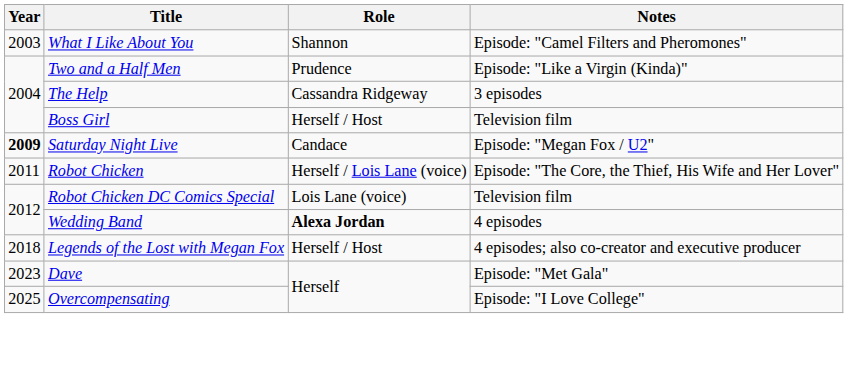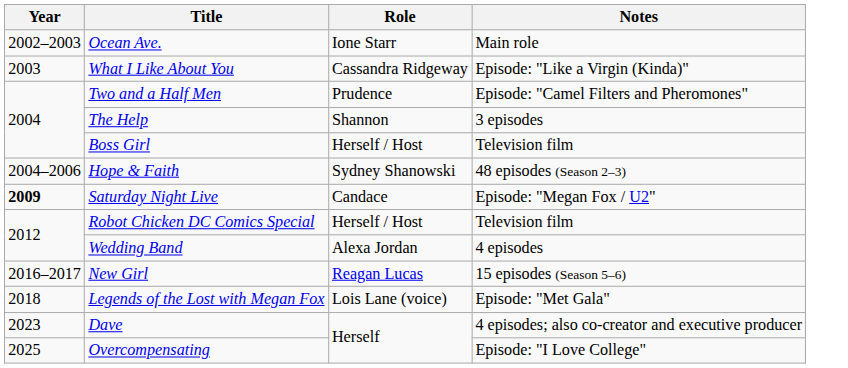+ row: 2002–2003 | Ocean Ave. | Ione Starr | Main role
What I Like About You | Role: Shannon -> Cassandra Ridgeway
What I Like About You | Notes: Episode: "Camel Filters and Pheromones" -> Episode: "Like a Virgin (Kinda)"
Two and a Half Men | Notes: Episode: "Like a Virgin (Kinda)" -> Episode: "Camel Filters and Pheromones"
The Help | Role: Cassandra Ridgeway -> Shannon
+ row: 2004–2006 | Hope & Faith | Sydney Shanowski | 48 episodes (Season 2–3)
- row: 2011 | Robot Chicken | Herself / Lois Lane (voice) | Episode: "The Core, the Thief, His Wife and Her Lover"
Robot Chicken DC Comics Special | Role: Lois Lane (voice) -> Herself / Host
Wedding Band | Role: bold -> normal
+ row: 2016–2017 | New Girl | Reagan Lucas | 15 episodes (Season 5–6)
Legends of the Lost with Megan Fox | Role: Herself / Host -> Lois Lane (voice)
Legends of the Lost with Megan Fox | Notes: 4 episodes; also co-creator and executive producer -> Episode: "Met Gala"
Dave | Notes: Episode: "Met Gala" -> 4 episodes; also co-creator and executive producer
